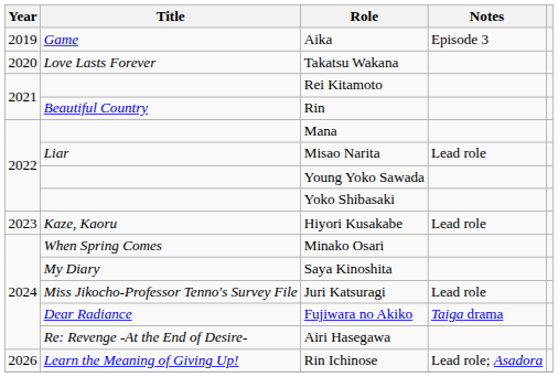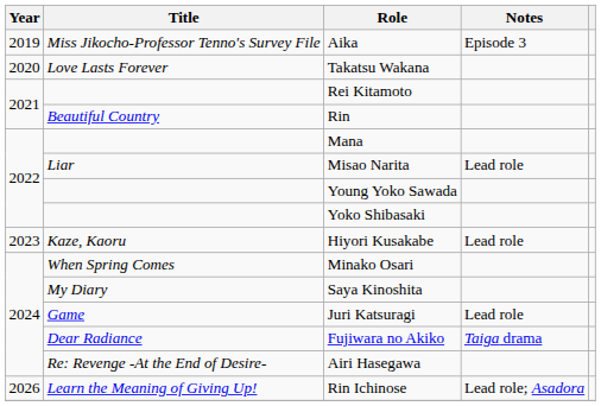Aika | Title: Game -> Miss Jikocho-Professor Tenno's Survey File
Juri Katsuragi | Title: Miss Jikocho-Professor Tenno's Survey File -> Game
